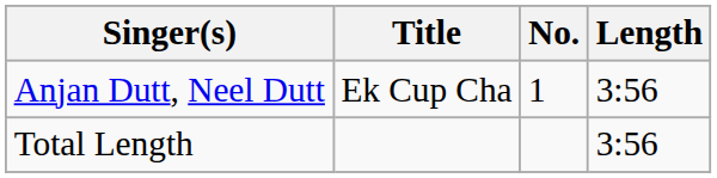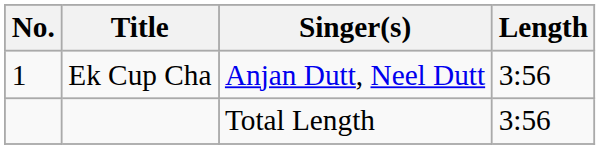columns swapped: No. <-> Singer(s)
